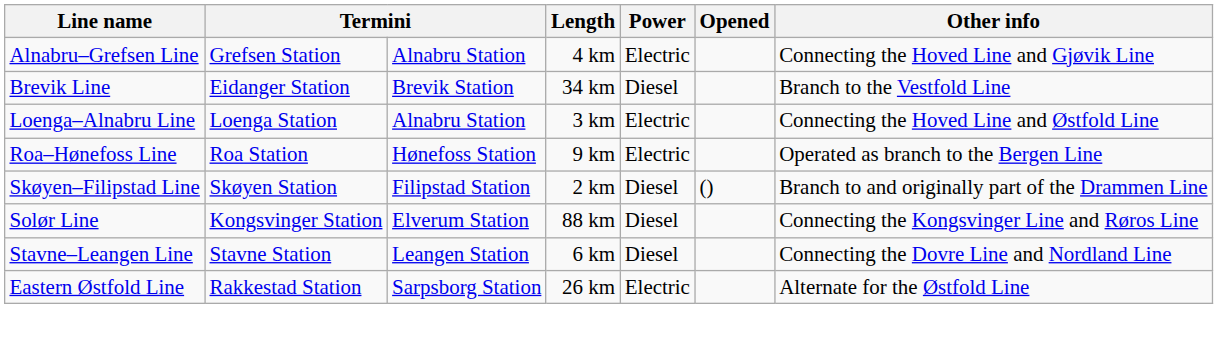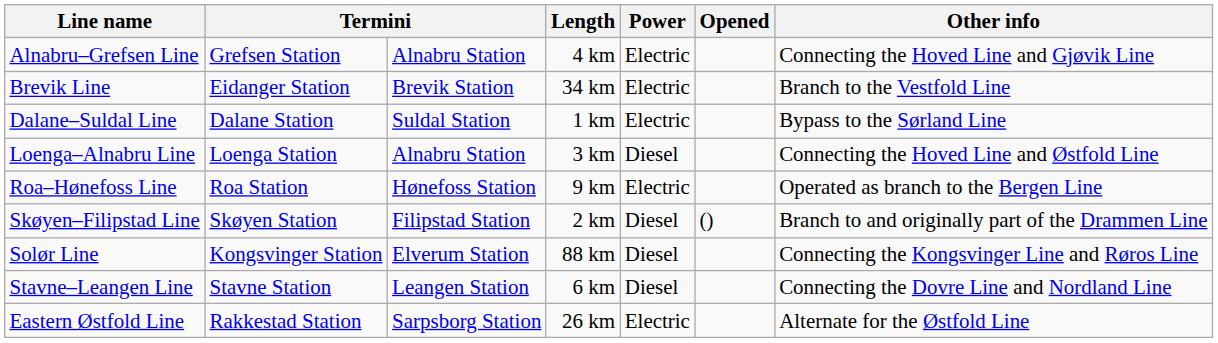Brevik Line | Power: Diesel -> Electric
+ row: Dalane–Suldal Line | Dalane Station | Suldal Station | 1 km | Electric | Bypass to the Sørland Line
Loenga–Alnabru Line | Power: Electric -> Diesel
